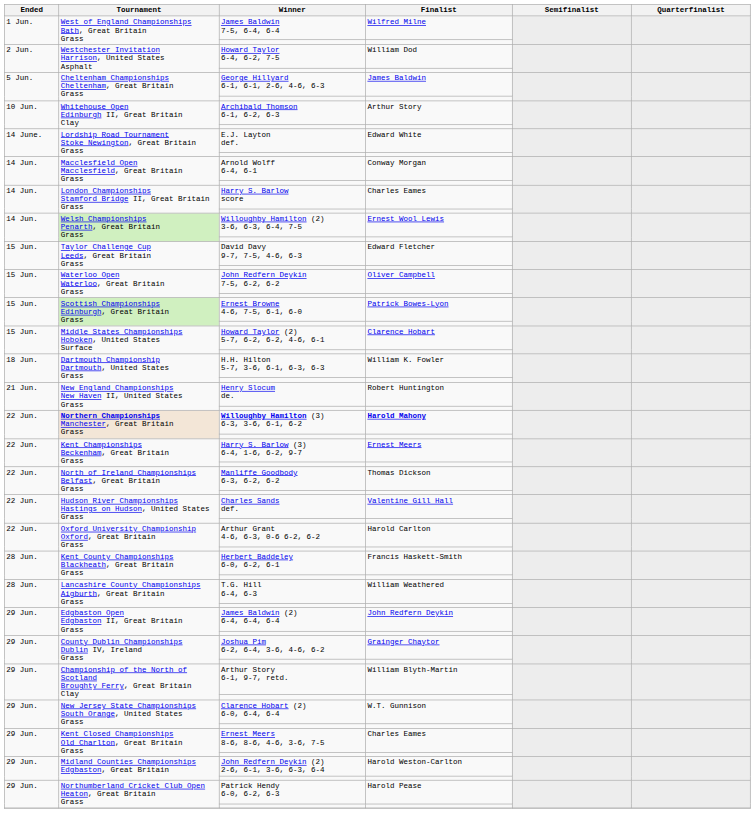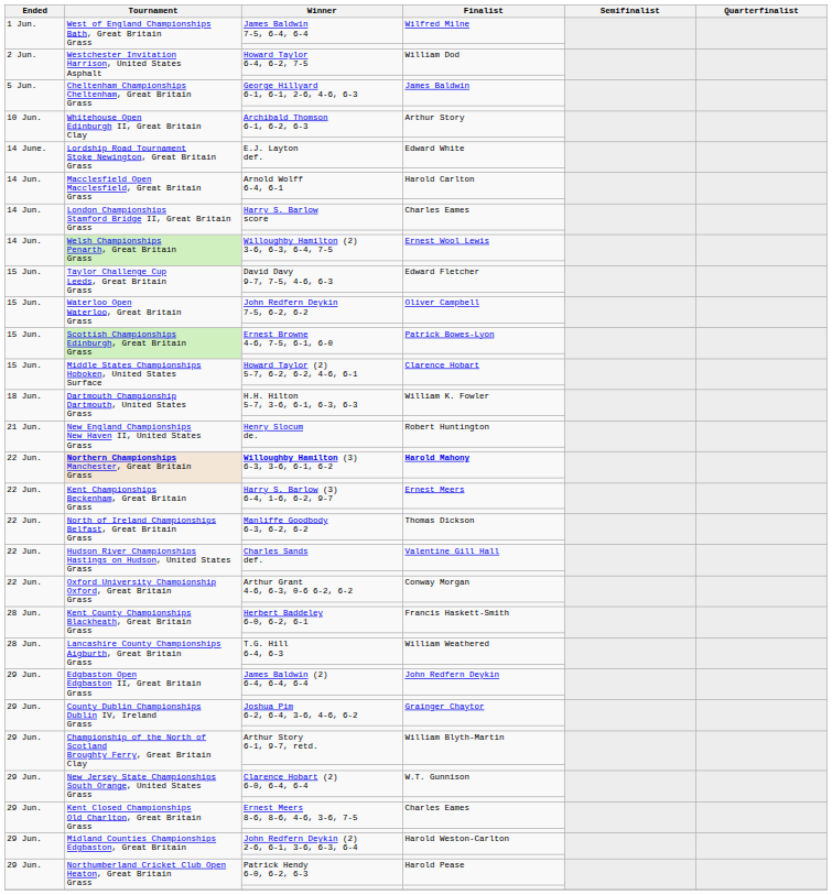Arnold Wolff 6-4, 6-1 | Finalist: Conway Morgan -> Harold Carlton
Arthur Grant 4-6, 6-3, 0-6 6-2, 6-2 | Finalist: Harold Carlton -> Conway Morgan
